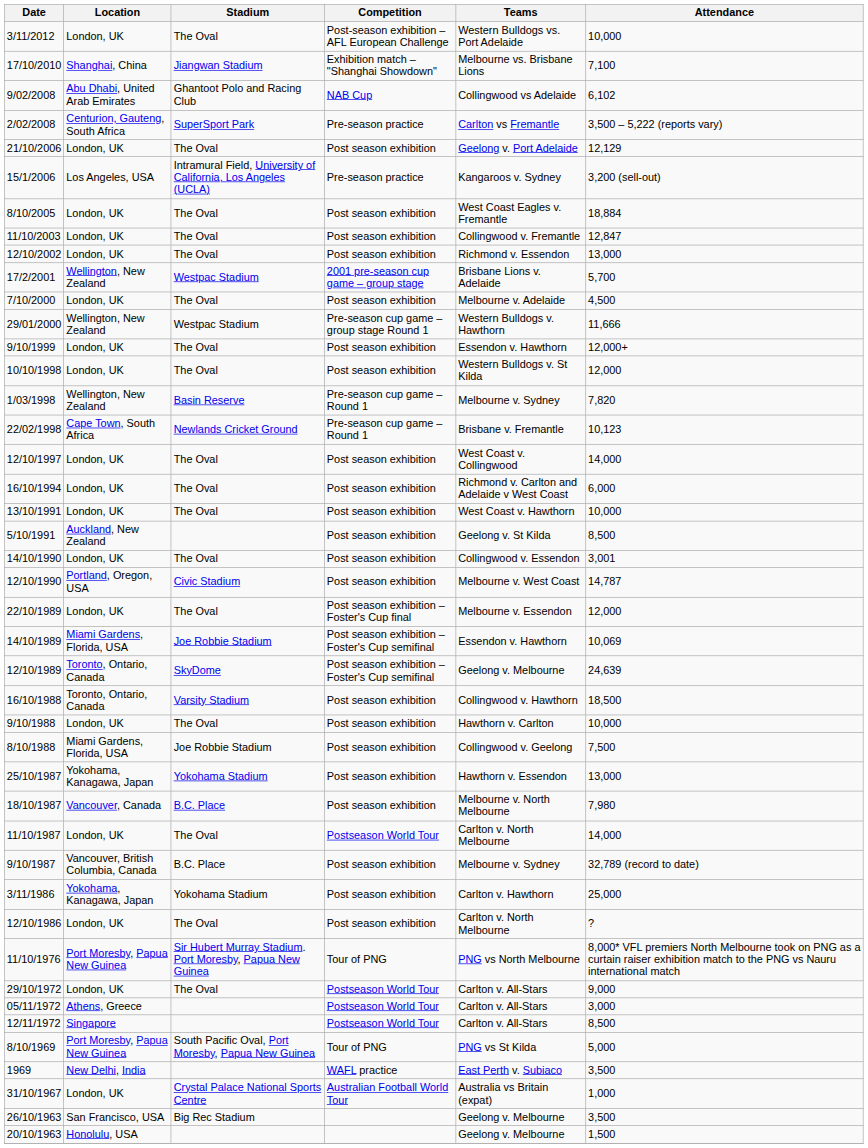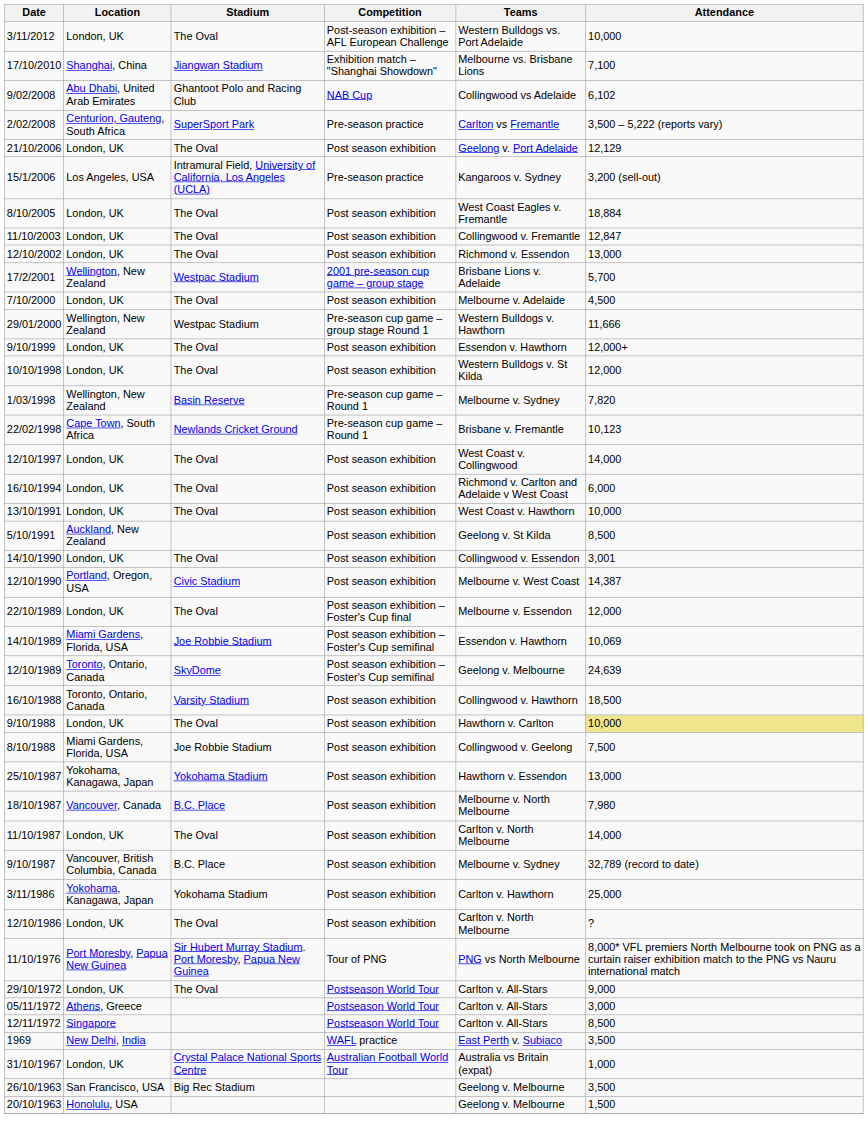12/10/1990 | Attendance: 14,787 -> 14,387
9/10/1988 | Attendance: no background -> khaki background
11/10/1987 | Competition: Postseason World Tour -> Post season exhibition
- row: 8/10/1969 | Port Moresby, Papua New Guinea | South Pacific Oval, Port Moresby, Papua New Guinea | Tour of PNG | PNG vs St Kilda | 5,000
